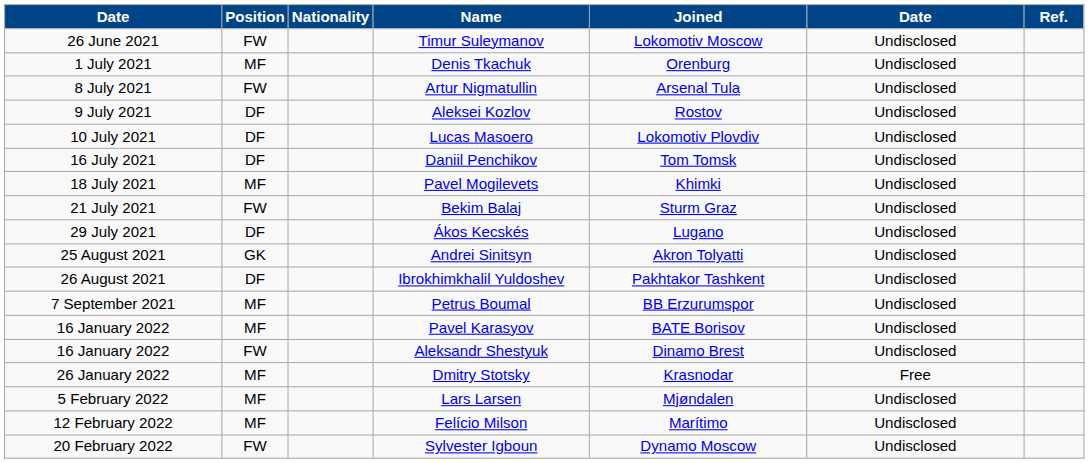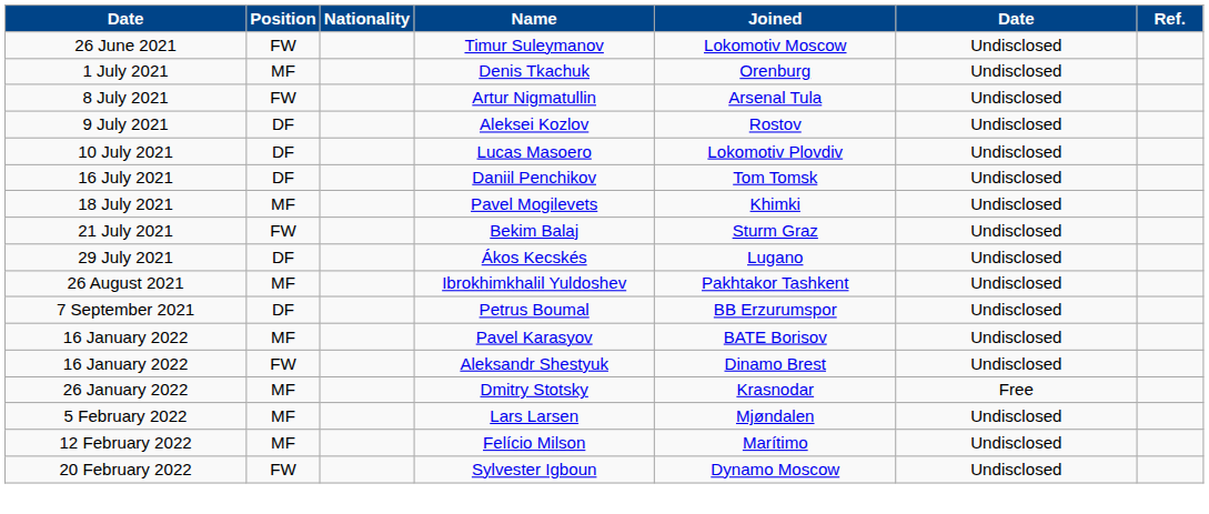- row: 25 August 2021 | GK | Andrei Sinitsyn | Akron Tolyatti | Undisclosed
Ibrokhimkhalil Yuldoshev | Position: DF -> MF
Petrus Boumal | Position: MF -> DF
